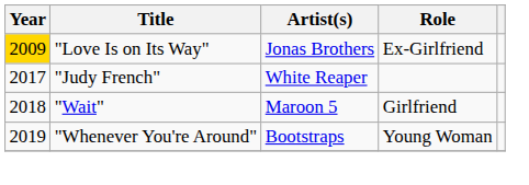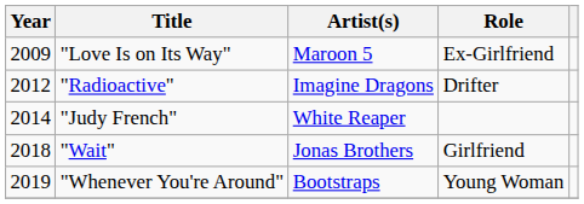"Love Is on Its Way" | Year: gold background -> no background
"Love Is on Its Way" | Artist(s): Jonas Brothers -> Maroon 5
+ row: 2012 | "Radioactive" | Imagine Dragons | Drifter
"Judy French" | Year: 2017 -> 2014
"Wait" | Artist(s): Maroon 5 -> Jonas Brothers
